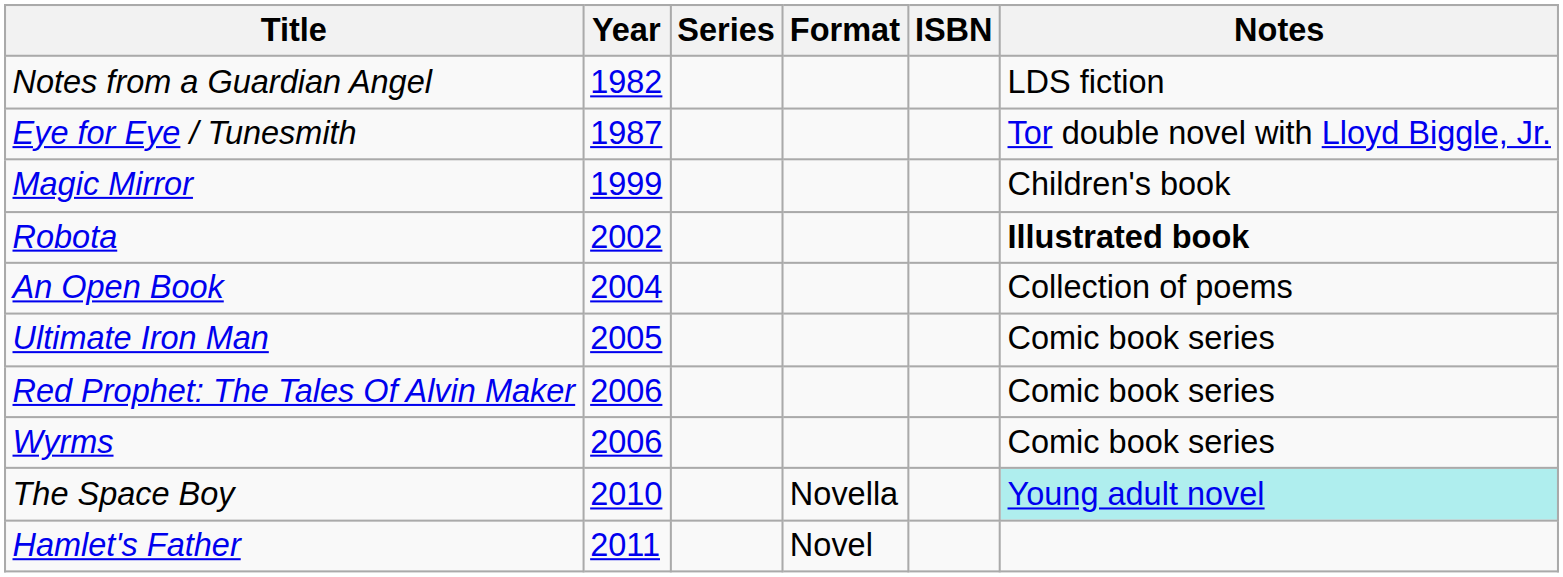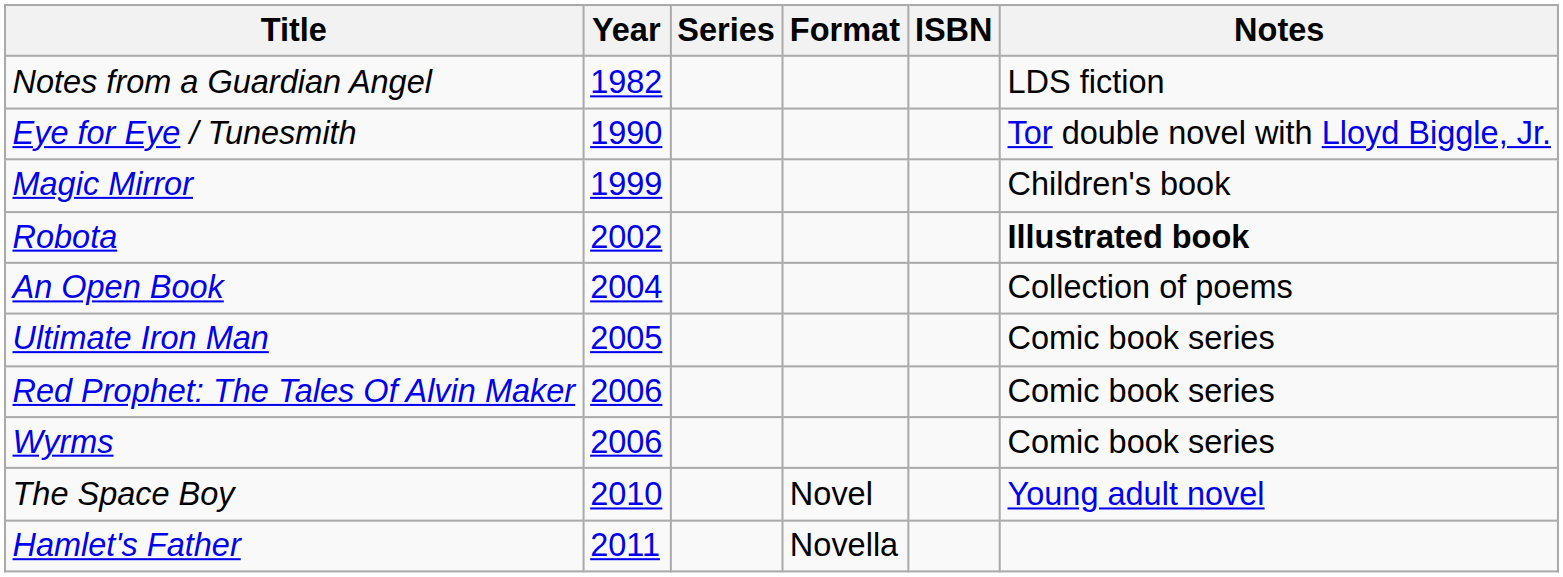Eye for Eye / Tunesmith | Year: 1987 -> 1990
The Space Boy | Format: Novella -> Novel
The Space Boy | Notes: paleturquoise background -> no background
Hamlet's Father | Format: Novel -> Novella
